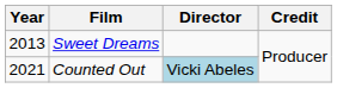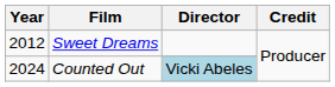Sweet Dreams | Year: 2013 -> 2012
Counted Out | Year: 2021 -> 2024
